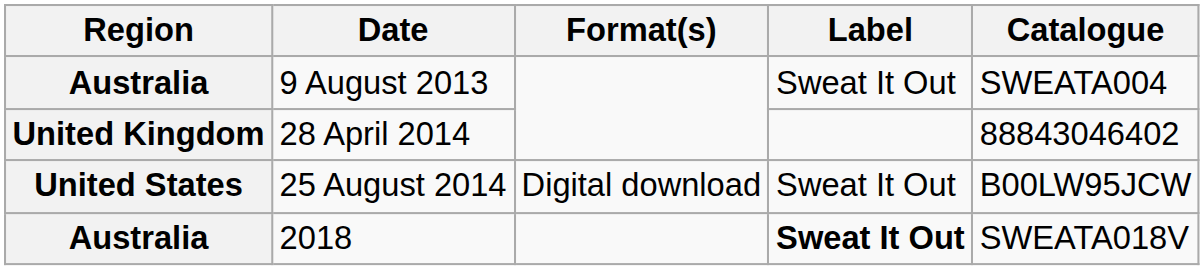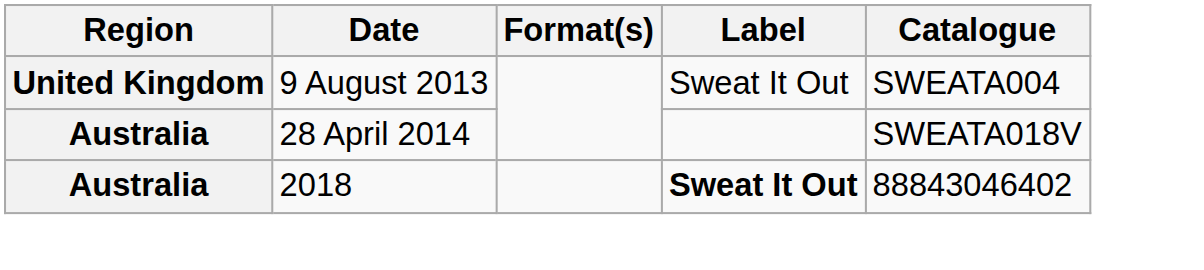9 August 2013 | Region: Australia -> United Kingdom
28 April 2014 | Region: United Kingdom -> Australia
28 April 2014 | Catalogue: 88843046402 -> SWEATA018V
- row: United States | 25 August 2014 | Digital download | Sweat It Out | B00LW95JCW
2018 | Catalogue: SWEATA018V -> 88843046402
